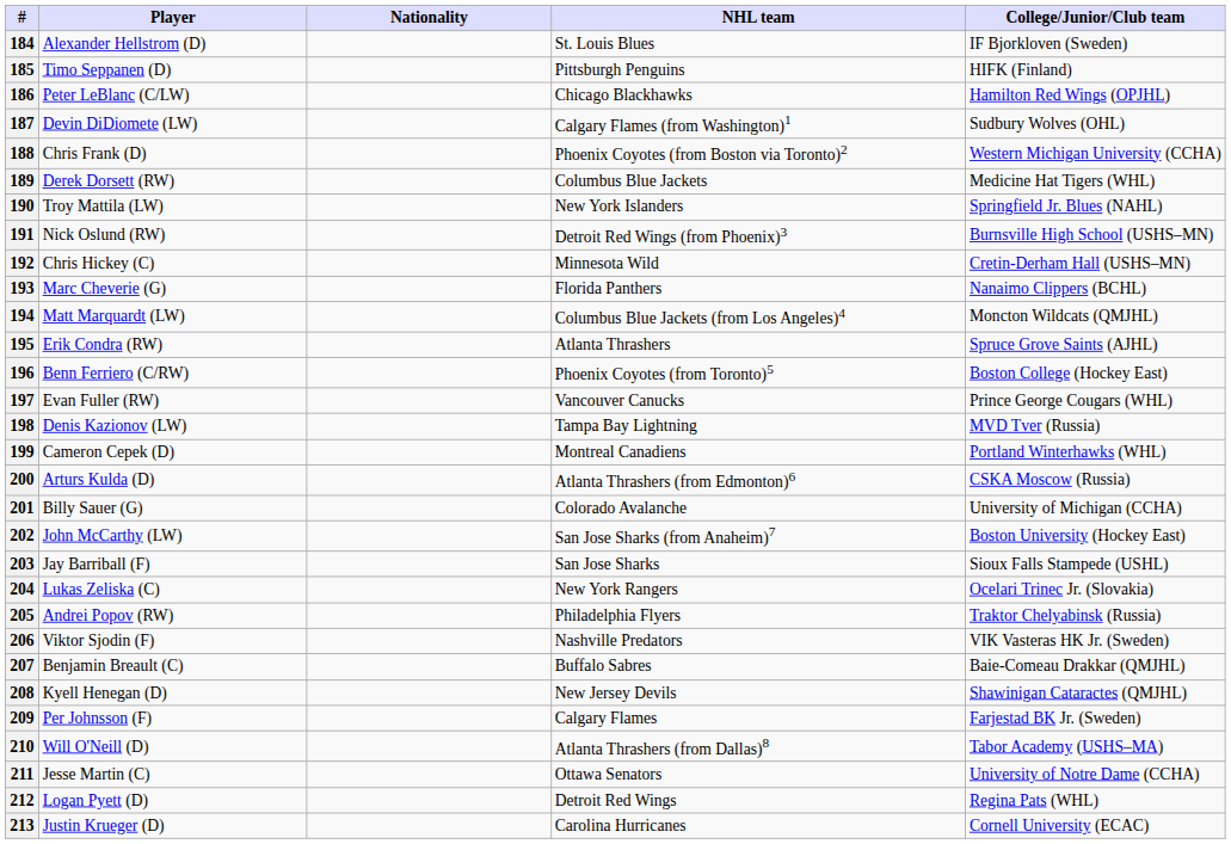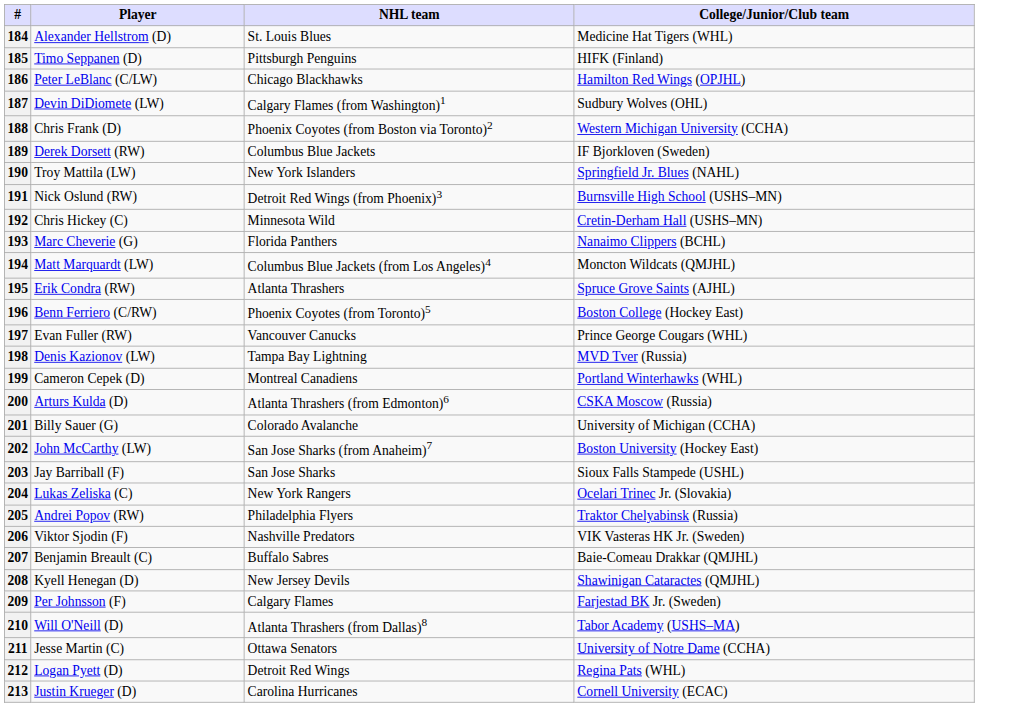- column: Nationality
184 | College/Junior/Club team: IF Bjorkloven (Sweden) -> Medicine Hat Tigers (WHL)
189 | College/Junior/Club team: Medicine Hat Tigers (WHL) -> IF Bjorkloven (Sweden)
